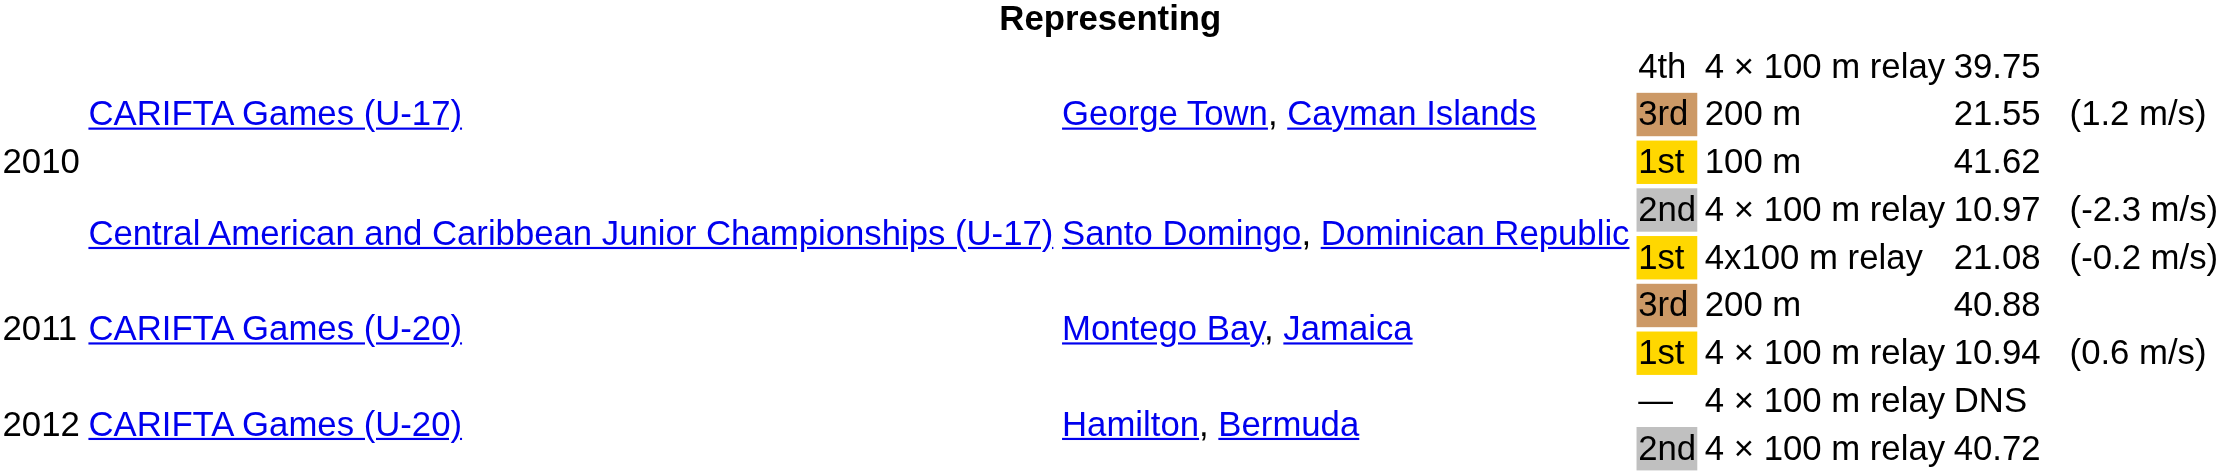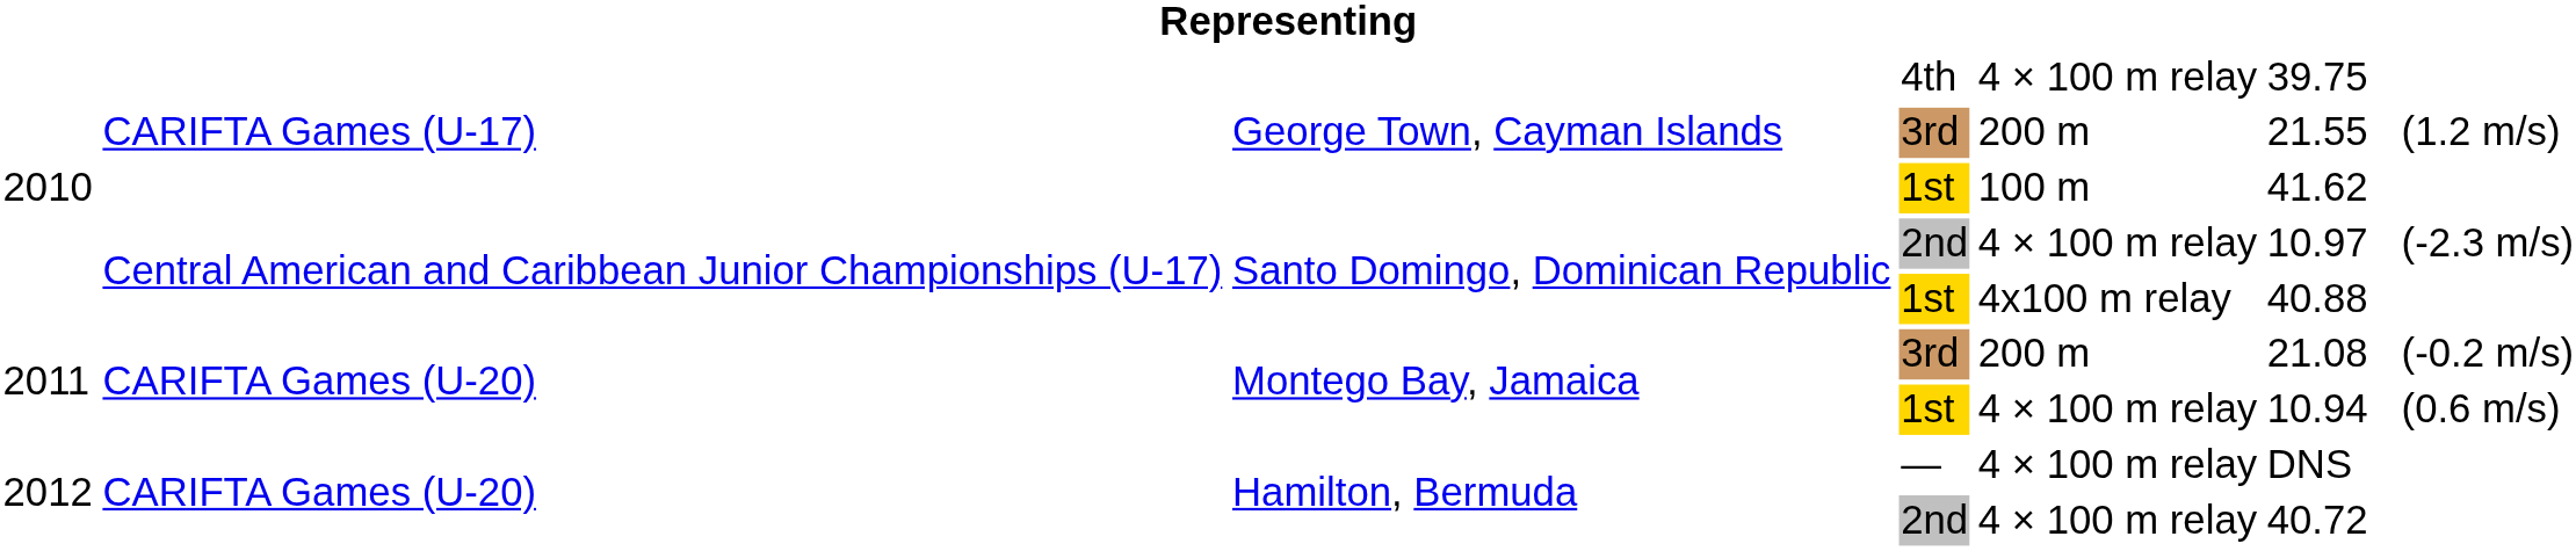Santo Domingo, Dominican Republic / 1st | column 6: 21.08 (-0.2 m/s) -> 40.88
Montego Bay, Jamaica / 3rd | column 6: 40.88 -> 21.08 (-0.2 m/s)
